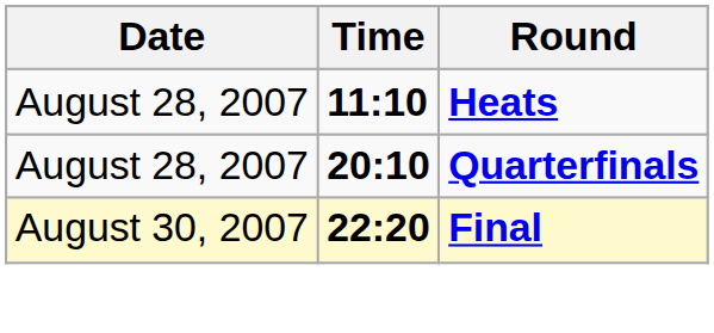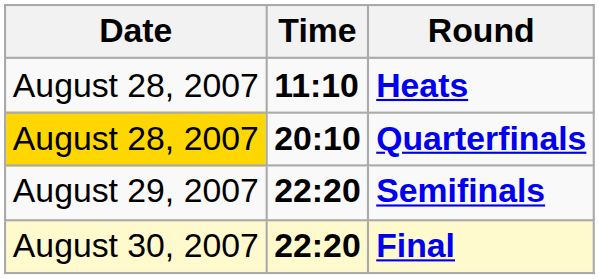Quarterfinals | Date: no background -> gold background
+ row: August 29, 2007 | 22:20 | Semifinals
